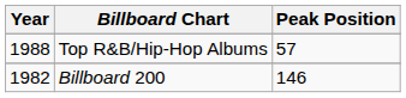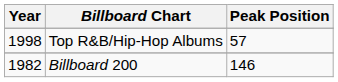Top R&B/Hip-Hop Albums | Year: 1988 -> 1998
